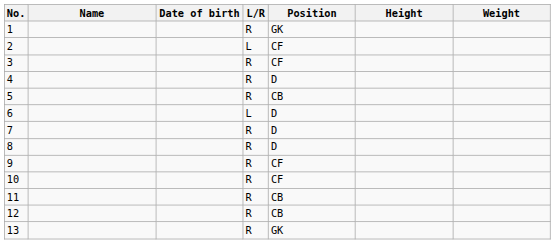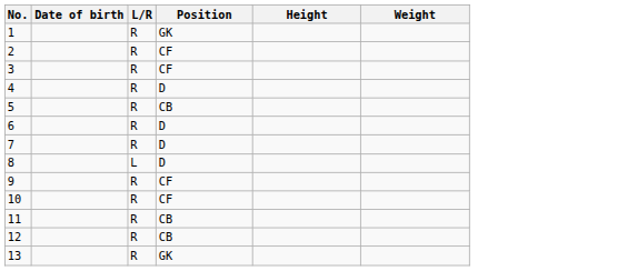- column: Name
2 | L/R: L -> R
6 | L/R: L -> R
8 | L/R: R -> L
